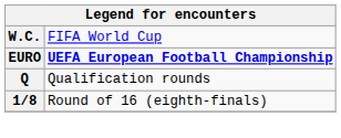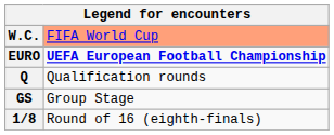W.C. | column 2: no background -> lightsalmon background
+ row: GS | Group Stage
